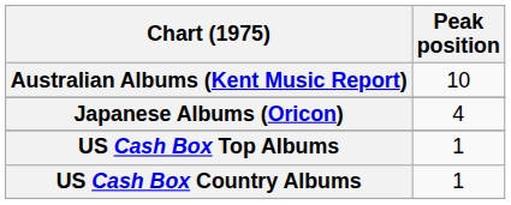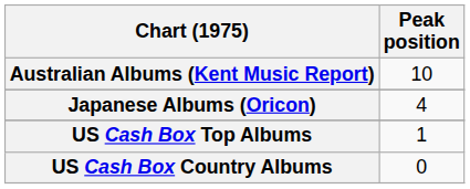US Cash Box Country Albums | Peak position: 1 -> 0
